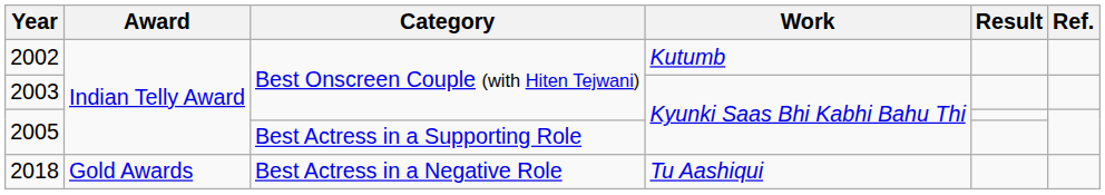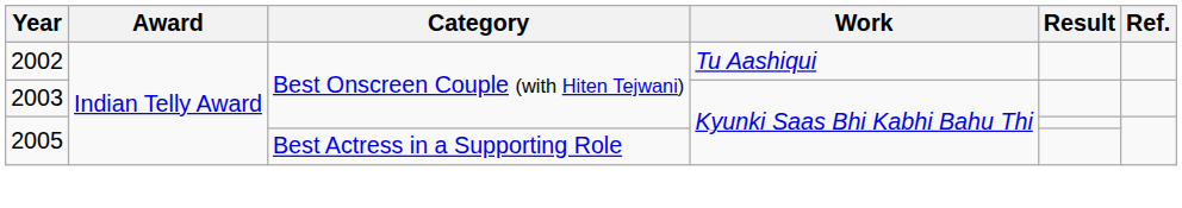2002 | Work: Kutumb -> Tu Aashiqui
- row: 2018 | Gold Awards | Best Actress in a Negative Role | Tu Aashiqui
